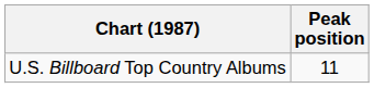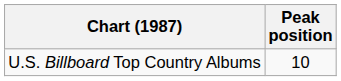U.S. Billboard Top Country Albums | Peak position: 11 -> 10
